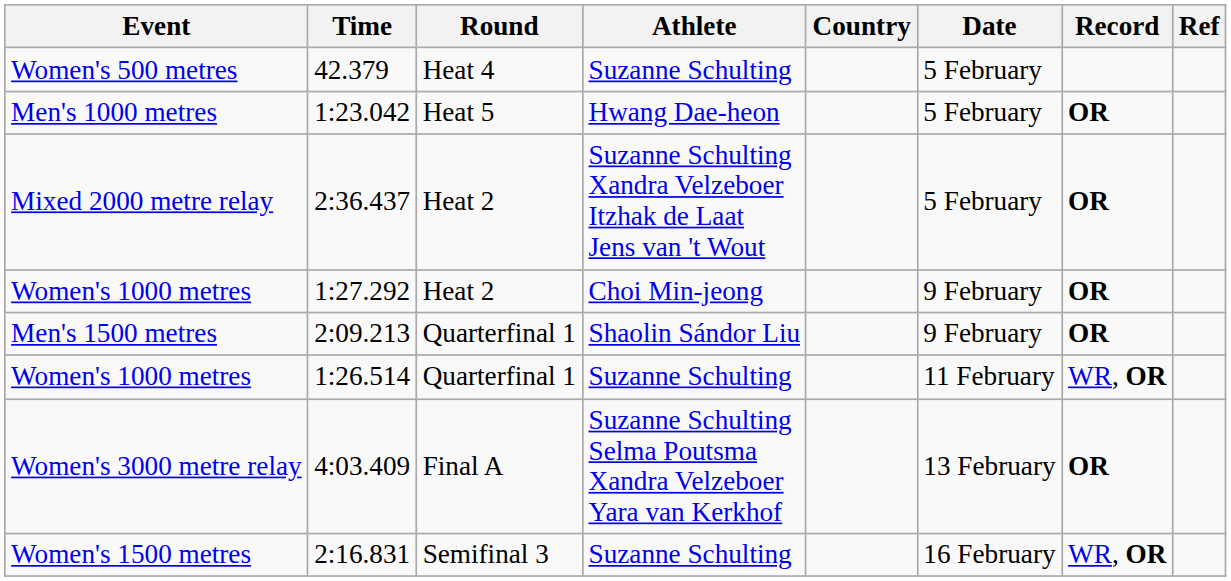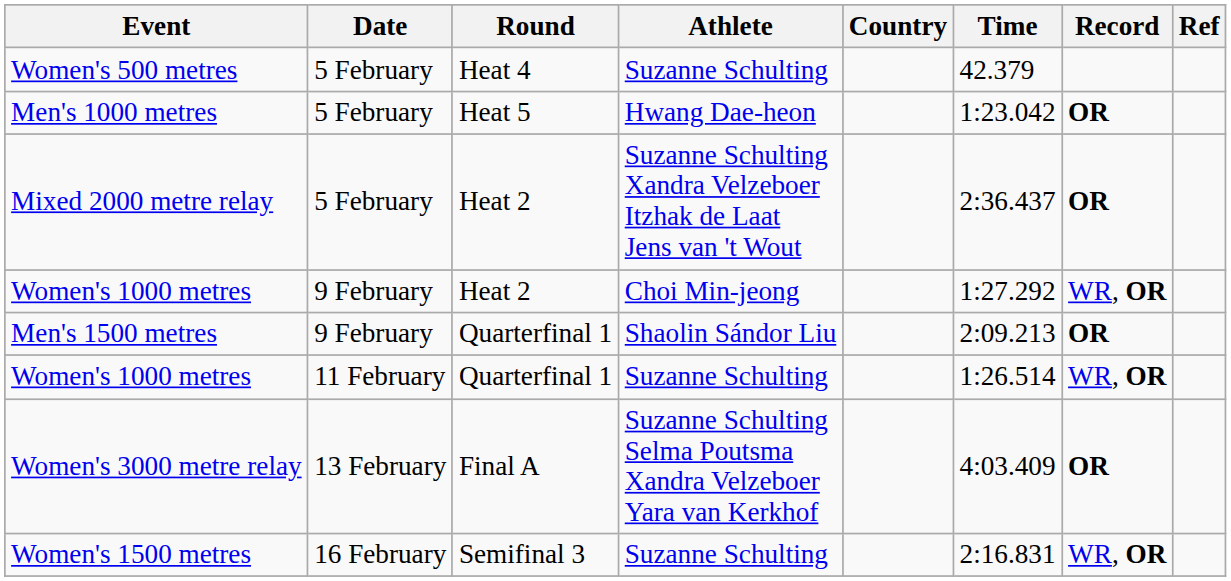columns swapped: Date <-> Time
Women's 1000 metres / Heat 2 | Record: OR -> WR, OR
